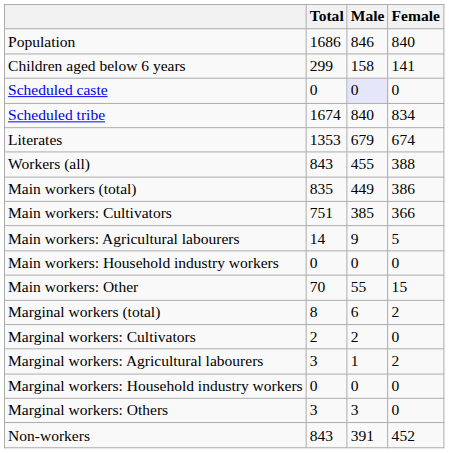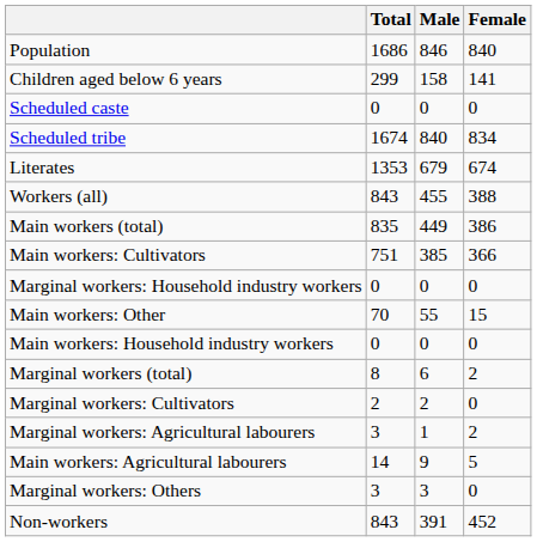Scheduled caste | Male: lavender background -> no background
rows swapped: Main workers: Agricultural labourers <-> Marginal workers: Household industry workers
rows swapped: Main workers: Household industry workers <-> Main workers: Other
